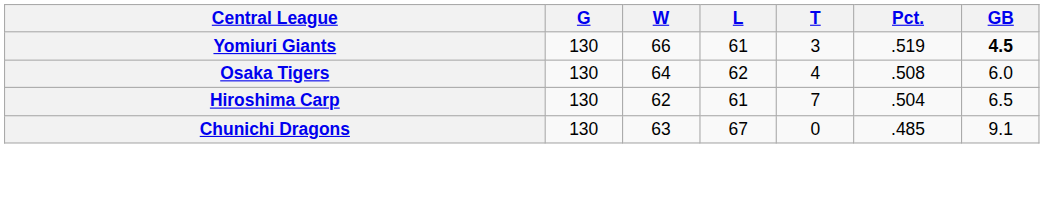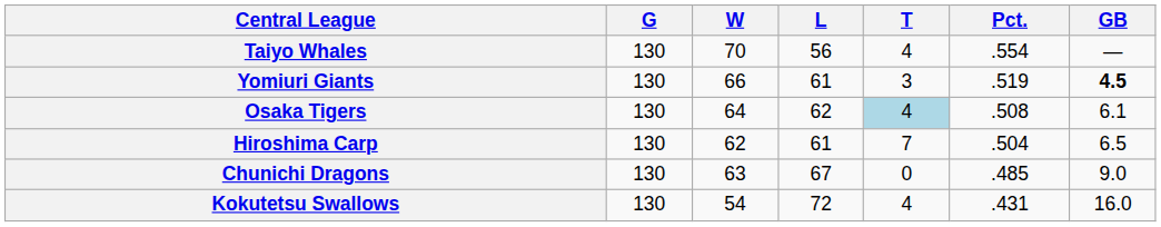+ row: Taiyo Whales | 130 | 70 | 56 | 4 | .554 | —
Osaka Tigers | T: no background -> lightblue background
Osaka Tigers | GB: 6.0 -> 6.1
Chunichi Dragons | GB: 9.1 -> 9.0
+ row: Kokutetsu Swallows | 130 | 54 | 72 | 4 | .431 | 16.0
